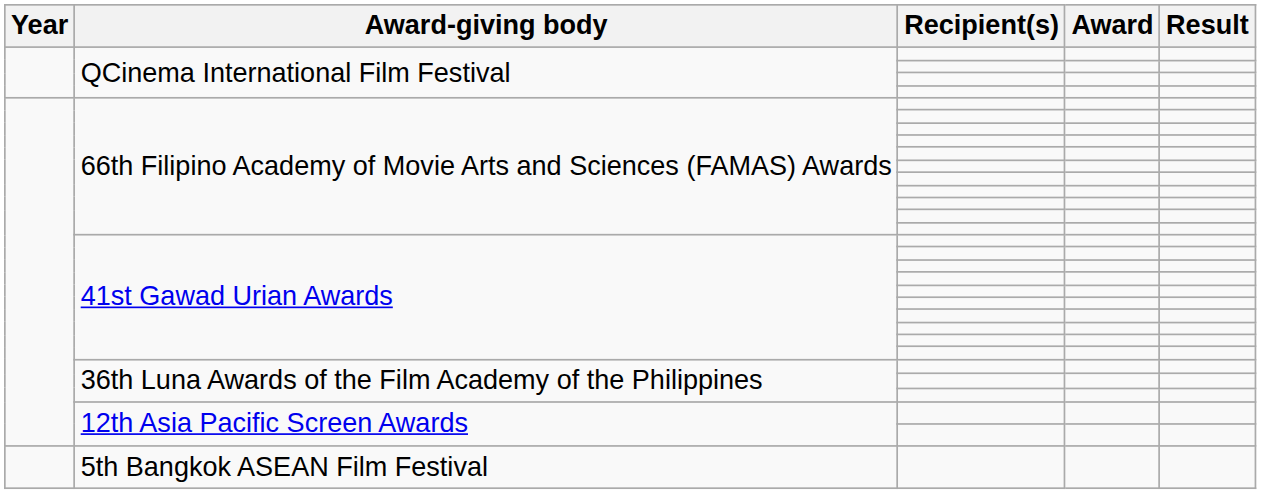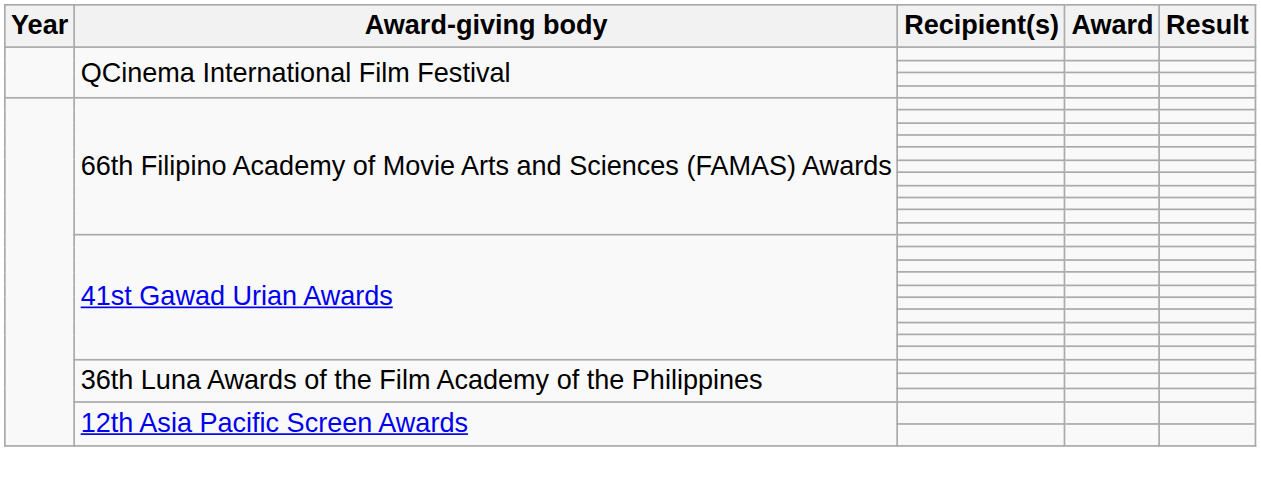- row: 5th Bangkok ASEAN Film Festival
